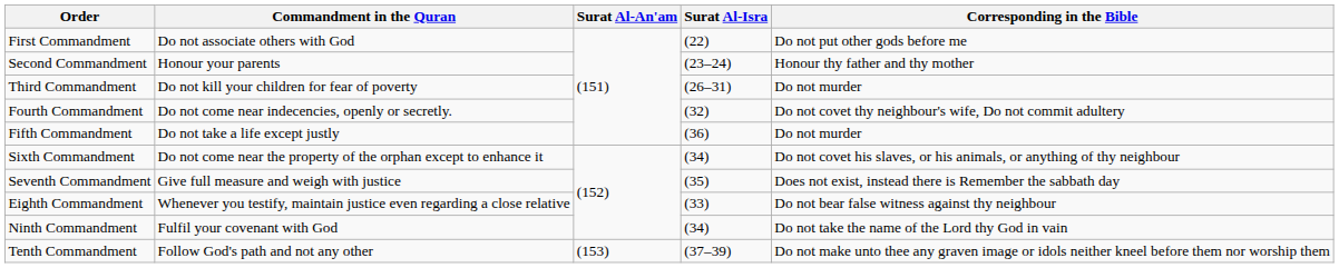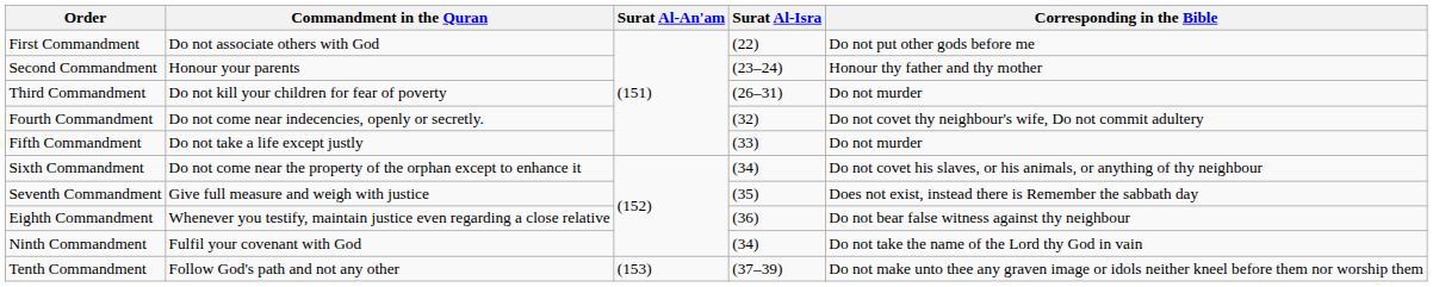Fifth Commandment | Surat Al-Isra: (36) -> (33)
Eighth Commandment | Surat Al-Isra: (33) -> (36)
